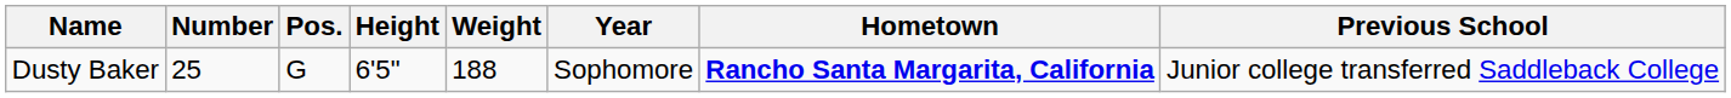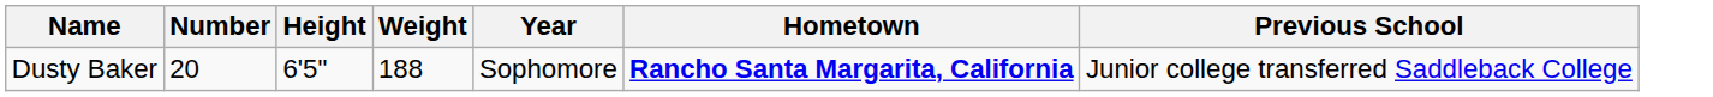- column: Pos. | G
Dusty Baker | Number: 25 -> 20
